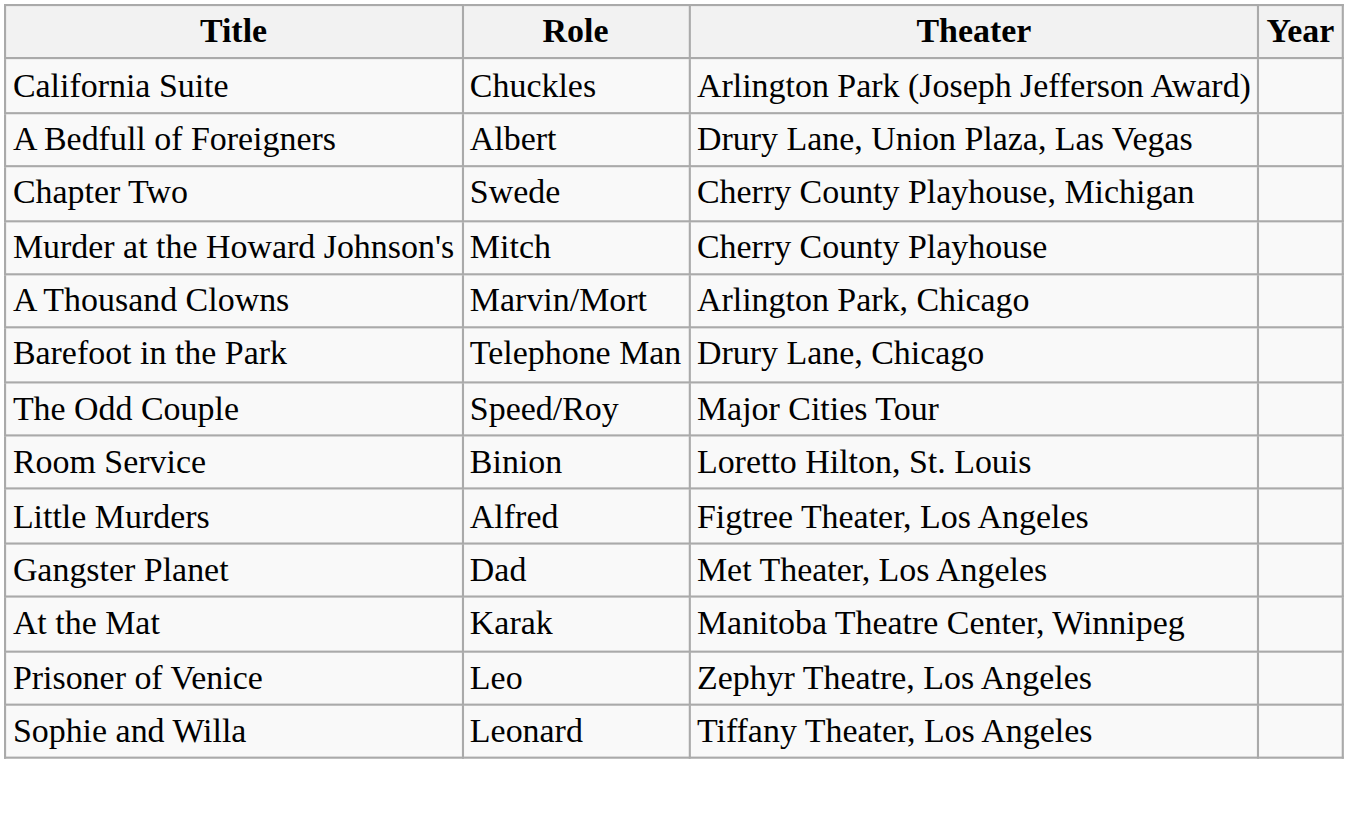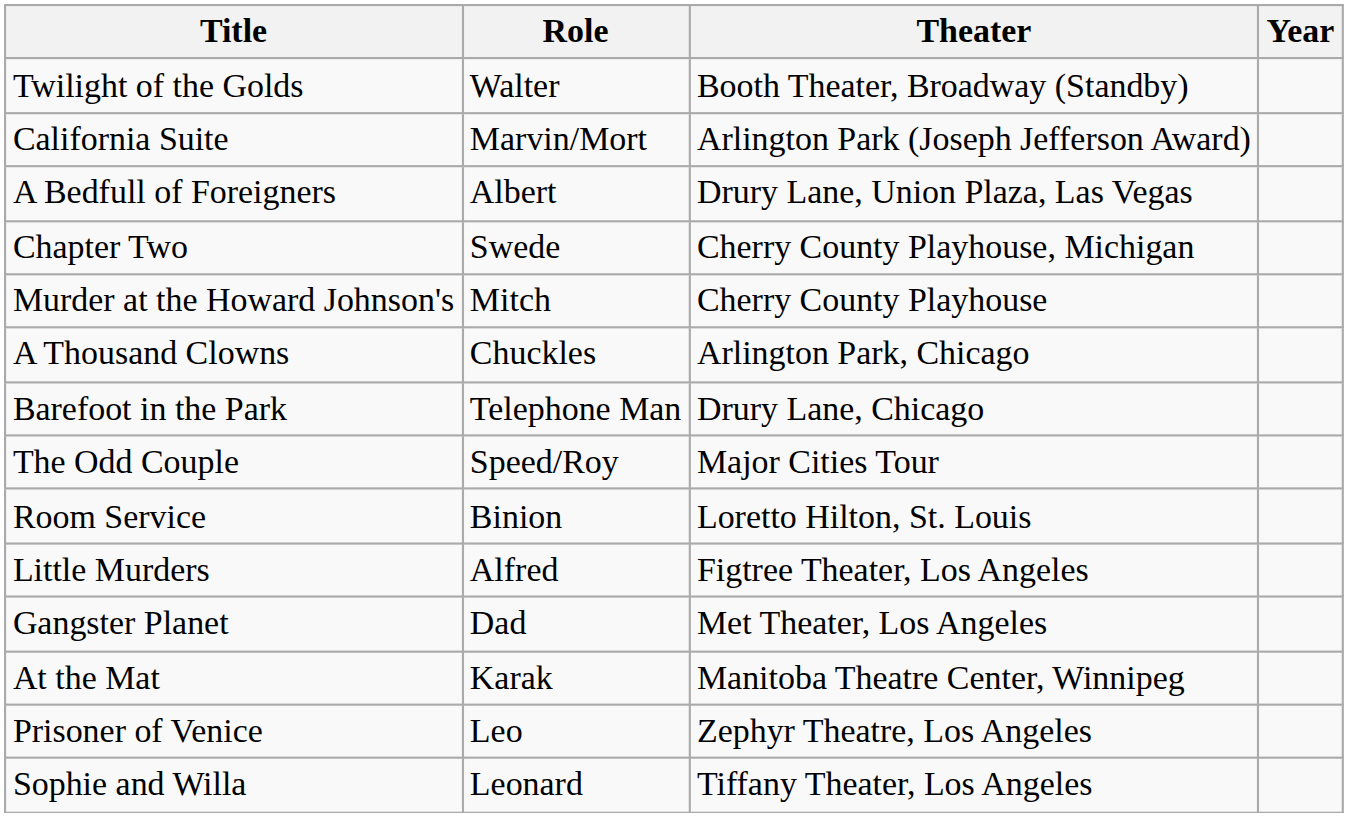+ row: Twilight of the Golds | Walter | Booth Theater, Broadway (Standby)
California Suite | Role: Chuckles -> Marvin/Mort
A Thousand Clowns | Role: Marvin/Mort -> Chuckles
